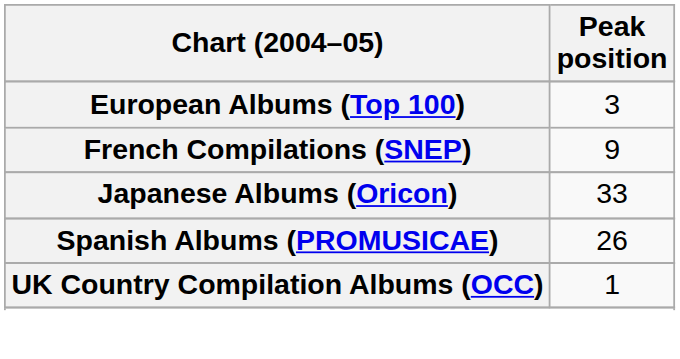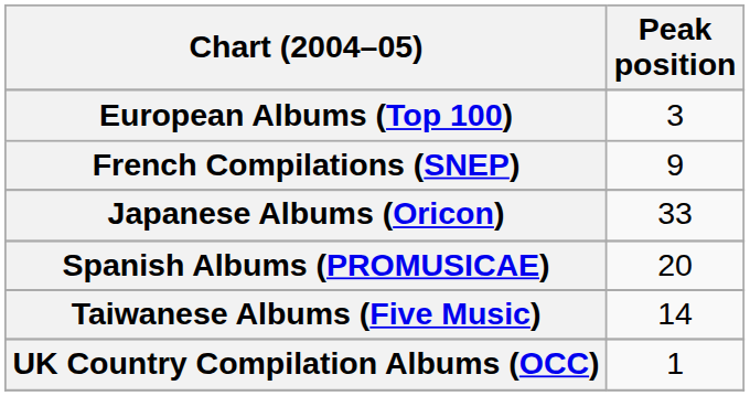Spanish Albums (PROMUSICAE) | Peak position: 26 -> 20
+ row: Taiwanese Albums (Five Music) | 14
